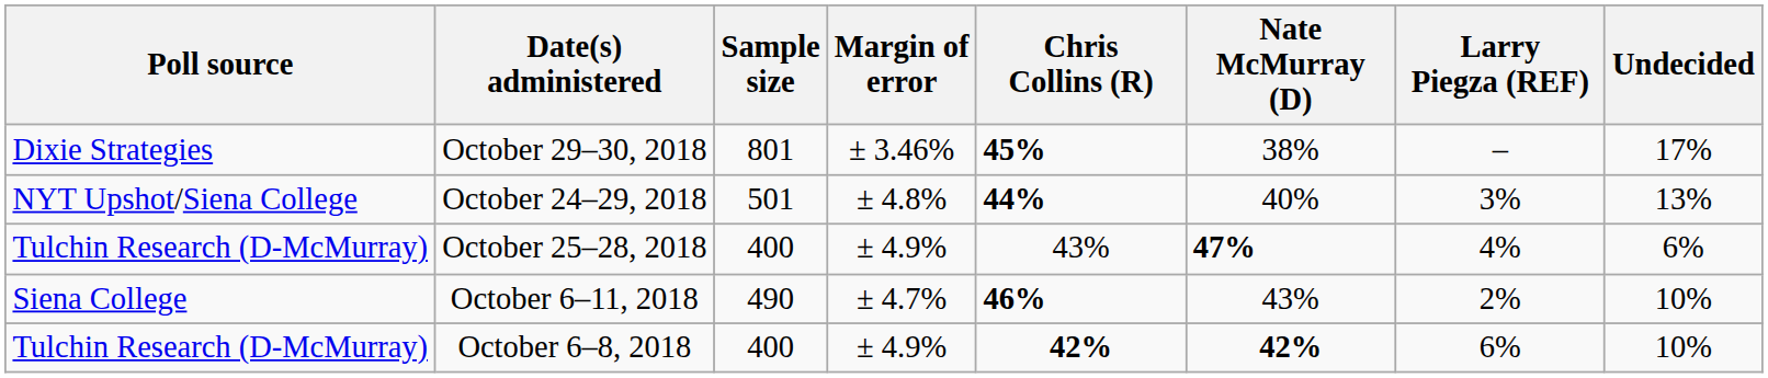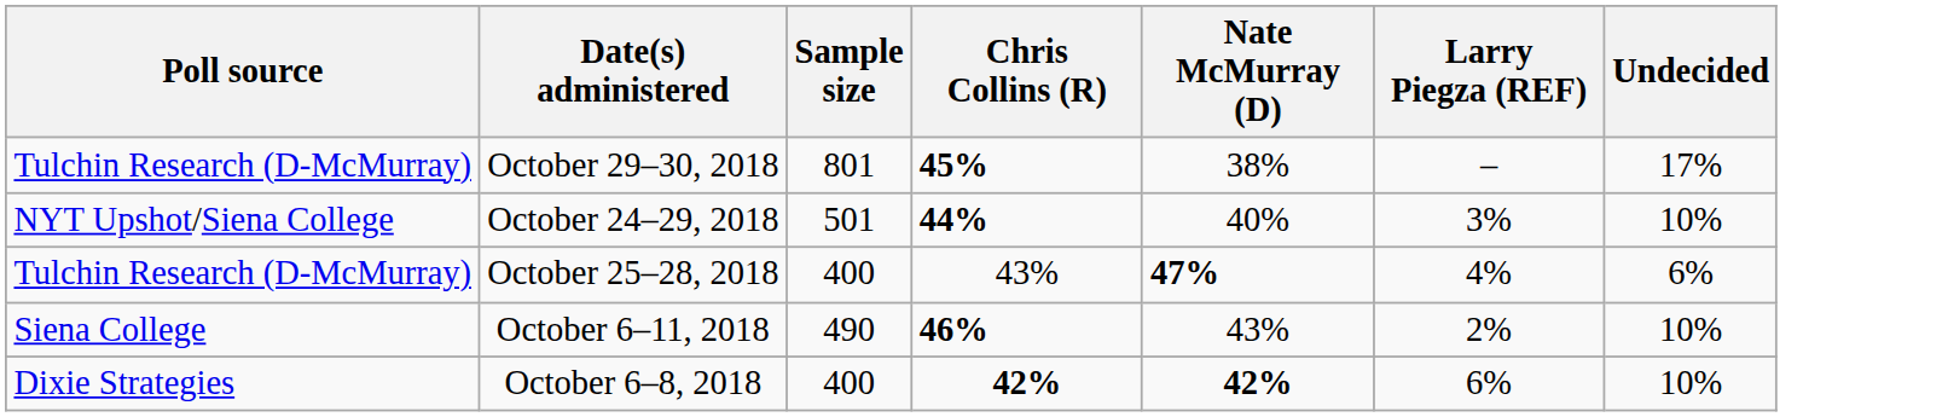- column: Margin of error | ± 3.46% | ± 4.8% | ± 4.9% | ± 4.7% | ± 4.9%
October 29–30, 2018 | Poll source: Dixie Strategies -> Tulchin Research (D-McMurray)
October 24–29, 2018 | Undecided: 13% -> 10%
October 6–8, 2018 | Poll source: Tulchin Research (D-McMurray) -> Dixie Strategies
